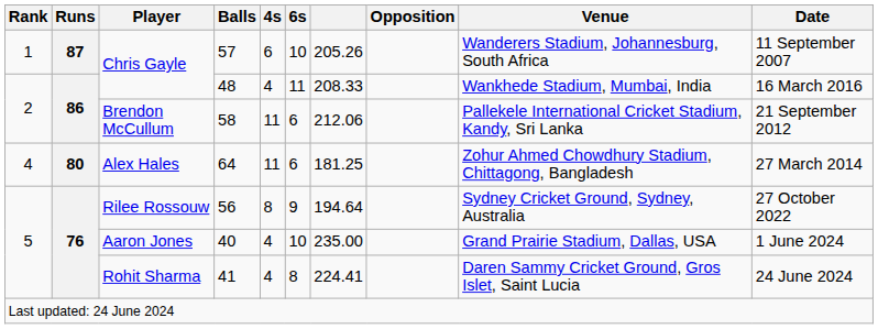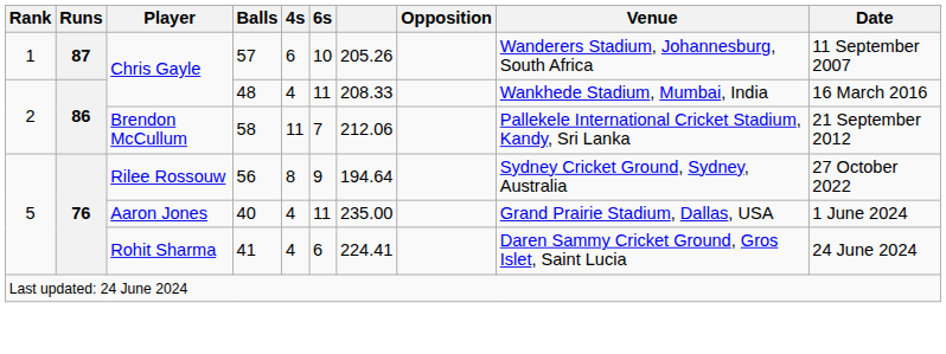58 | 6s: 6 -> 7
- row: 4 | 80 | Alex Hales | 64 | 11 | 6 | 181.25 | Zohur Ahmed Chowdhury Stadium, Chittagong, Bangladesh | 27 March 2014
40 | 6s: 10 -> 11
41 | 6s: 8 -> 6
